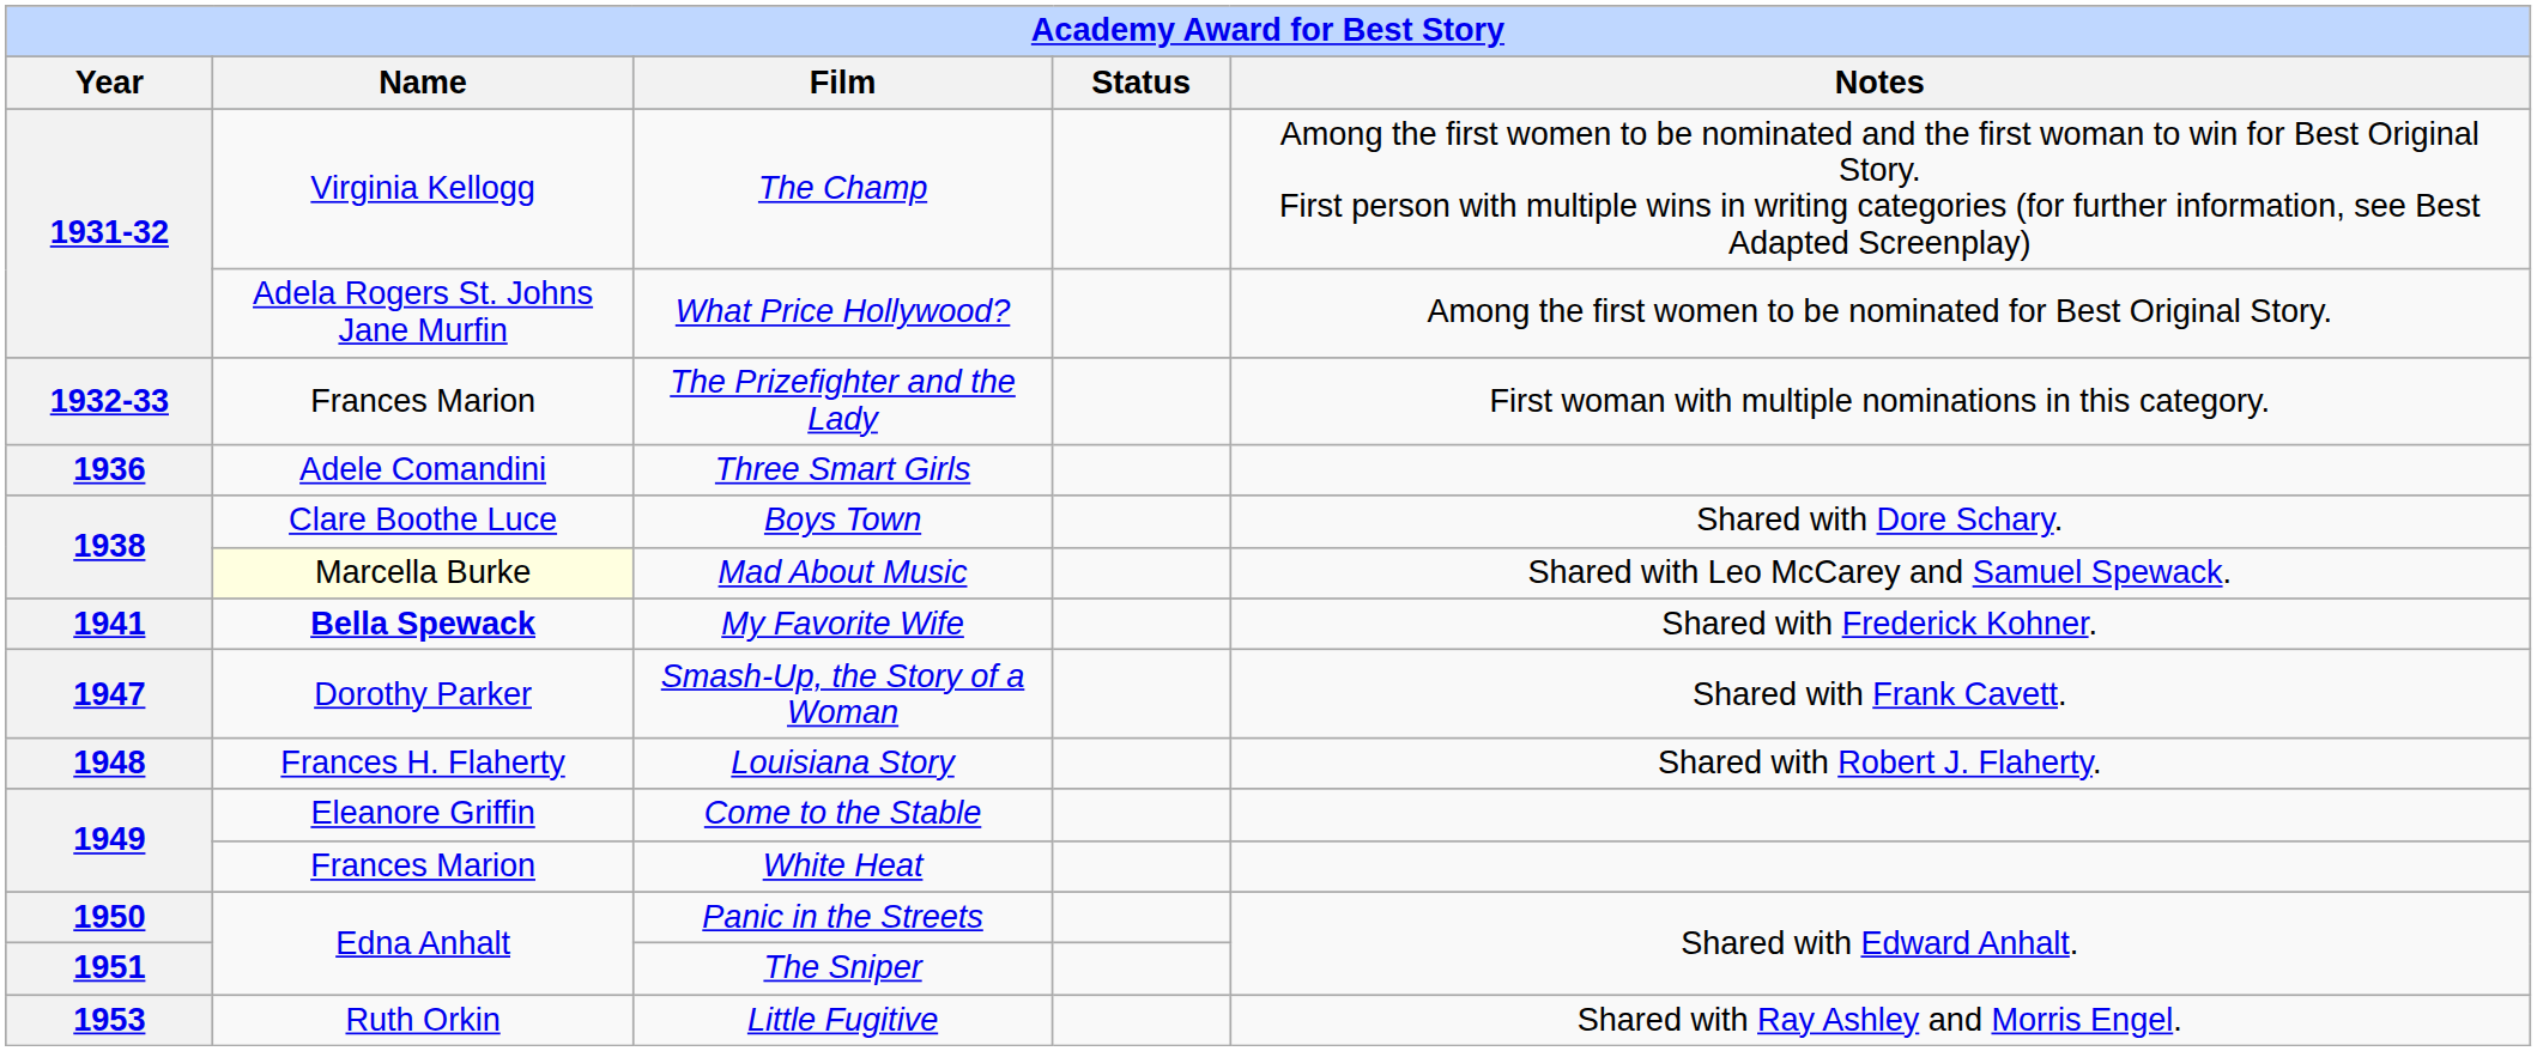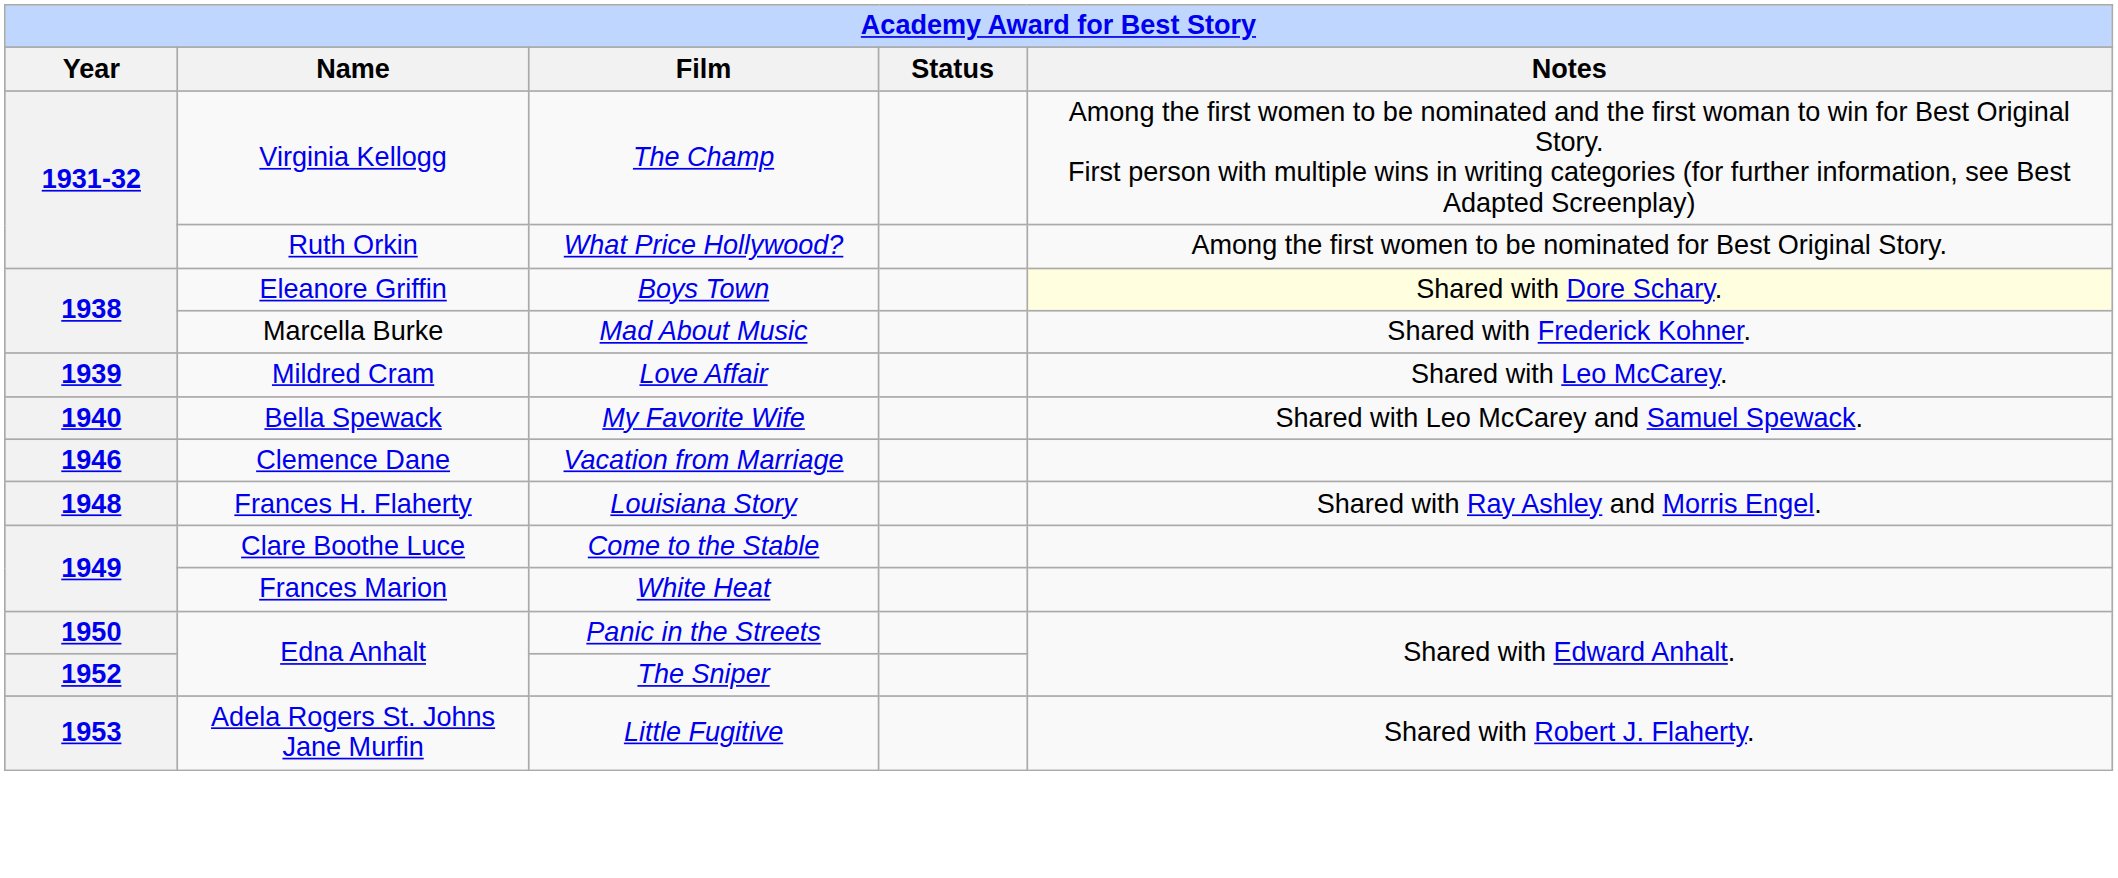What Price Hollywood? | Name: Adela Rogers St. Johns Jane Murfin -> Ruth Orkin
- row: 1932-33 | Frances Marion | The Prizefighter and the Lady | First woman with multiple nominations in this category.
- row: 1936 | Adele Comandini | Three Smart Girls
Boys Town | Name: Clare Boothe Luce -> Eleanore Griffin
Boys Town | Notes: no background -> lightyellow background
Mad About Music | Name: lightyellow background -> no background
Mad About Music | Notes: Shared with Leo McCarey and Samuel Spewack. -> Shared with Frederick Kohner.
+ row: 1939 | Mildred Cram | Love Affair | Shared with Leo McCarey.
My Favorite Wife | Year: 1941 -> 1940
My Favorite Wife | Name: bold -> normal
My Favorite Wife | Notes: Shared with Frederick Kohner. -> Shared with Leo McCarey and Samuel Spewack.
+ row: 1946 | Clemence Dane | Vacation from Marriage
- row: 1947 | Dorothy Parker | Smash-Up, the Story of a Woman | Shared with Frank Cavett.
Louisiana Story | Notes: Shared with Robert J. Flaherty. -> Shared with Ray Ashley and Morris Engel.
Come to the Stable | Name: Eleanore Griffin -> Clare Boothe Luce
The Sniper | Year: 1951 -> 1952
Little Fugitive | Name: Ruth Orkin -> Adela Rogers St. Johns Jane Murfin
Little Fugitive | Notes: Shared with Ray Ashley and Morris Engel. -> Shared with Robert J. Flaherty.
